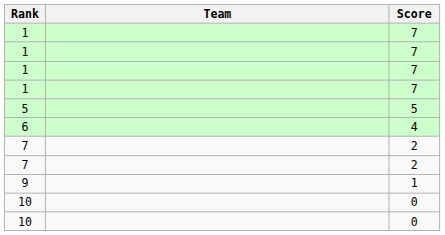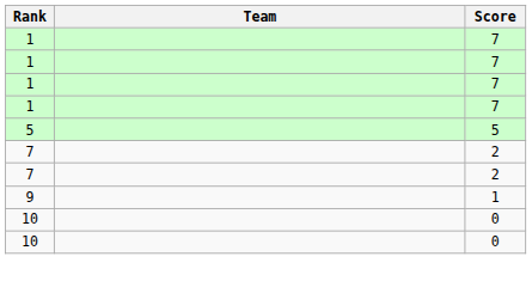- row: 6 | 4
